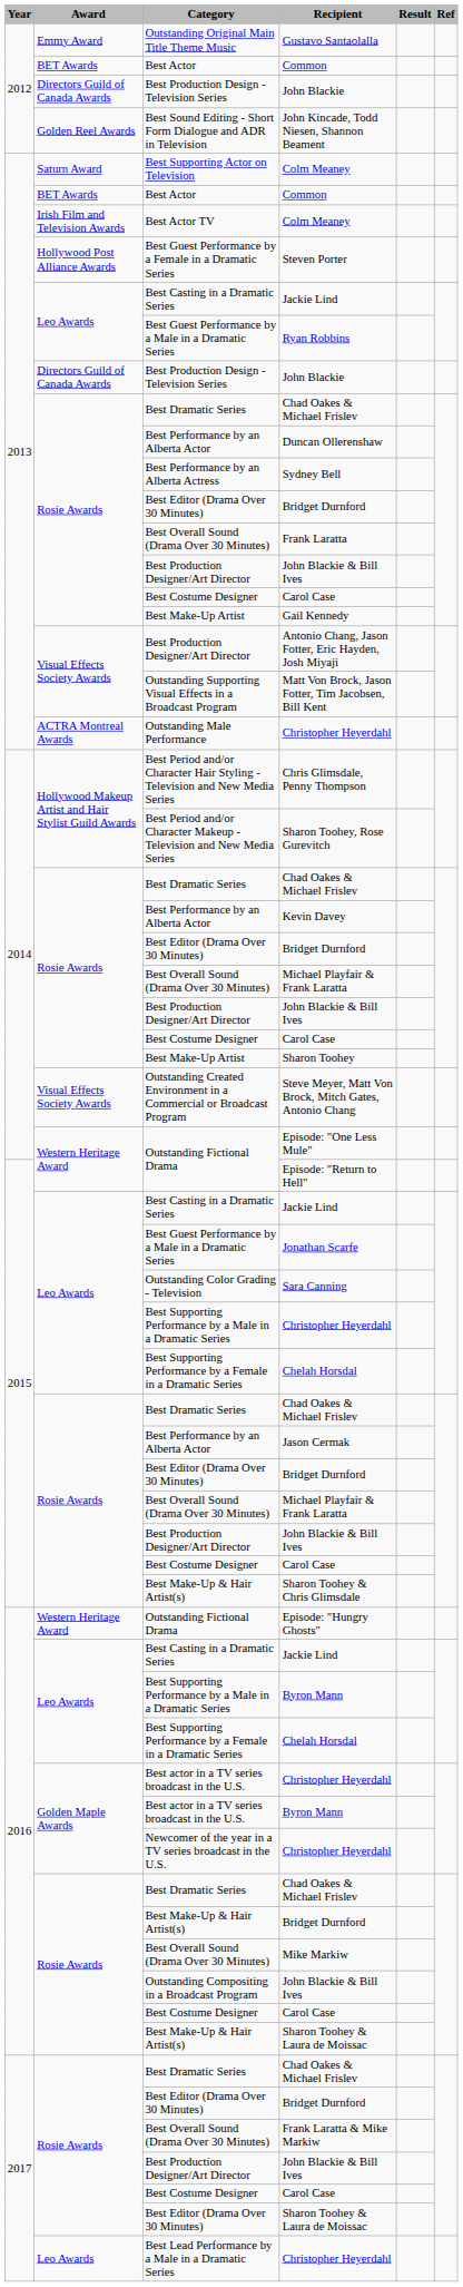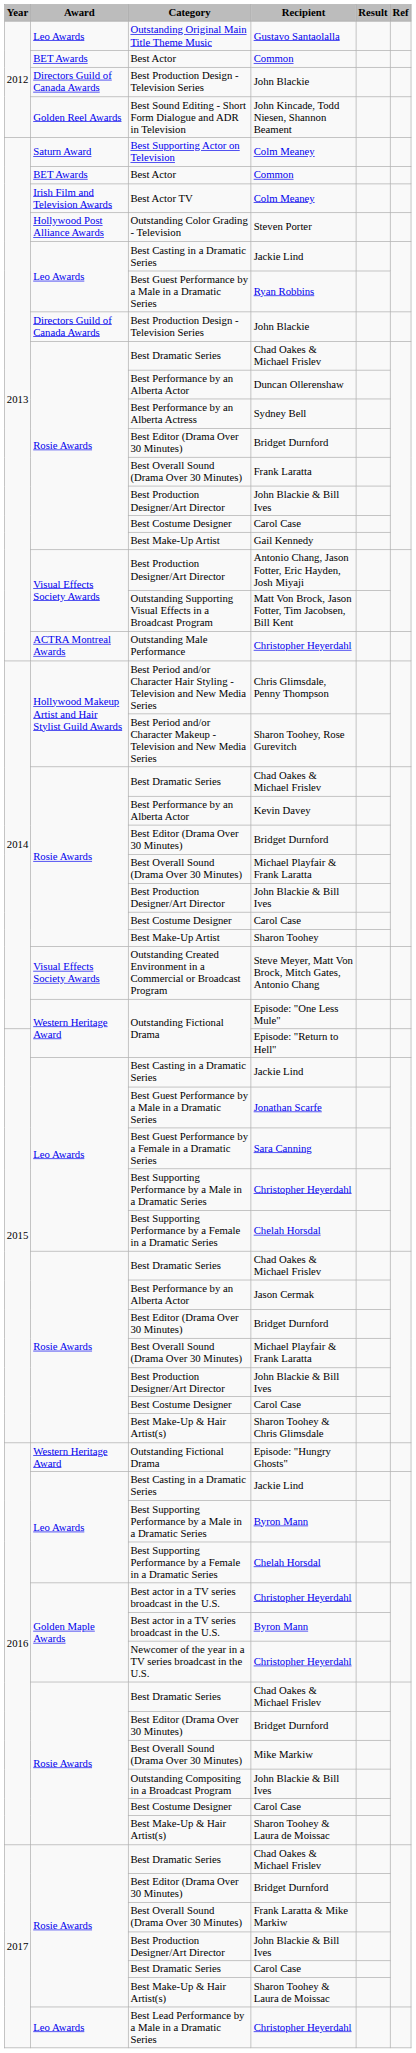Gustavo Santaolalla | Award: Emmy Award -> Leo Awards
Steven Porter | Category: Best Guest Performance by a Female in a Dramatic Series -> Outstanding Color Grading - Television
Sara Canning | Category: Outstanding Color Grading - Television -> Best Guest Performance by a Female in a Dramatic Series
2016 / Bridget Durnford | Category: Best Make-Up & Hair Artist(s) -> Best Editor (Drama Over 30 Minutes)
2017 / Carol Case | Category: Best Costume Designer -> Best Dramatic Series
2017 / Sharon Toohey & Laura de Moissac | Category: Best Editor (Drama Over 30 Minutes) -> Best Make-Up & Hair Artist(s)
